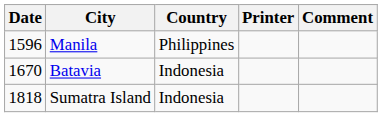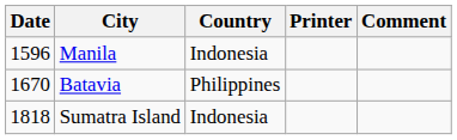Manila | Country: Philippines -> Indonesia
Batavia | Country: Indonesia -> Philippines
